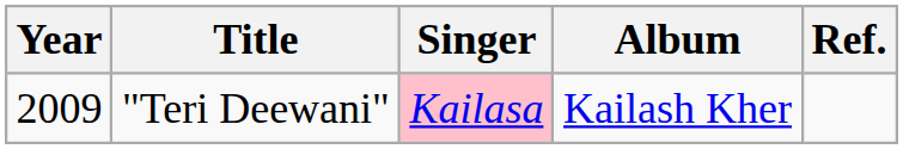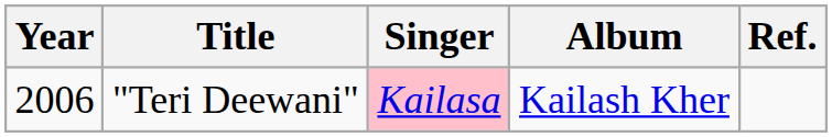"Teri Deewani" | Year: 2009 -> 2006
